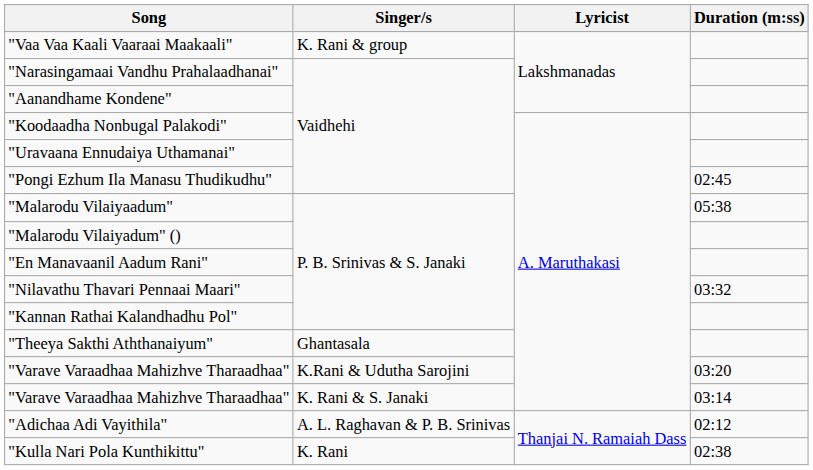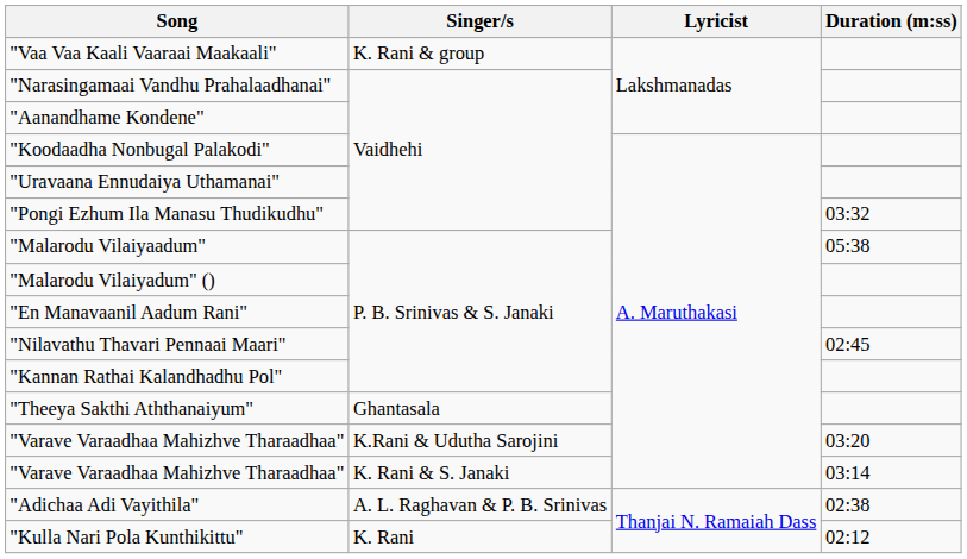"Pongi Ezhum Ila Manasu Thudikudhu" | Duration (m:ss): 02:45 -> 03:32
"Nilavathu Thavari Pennaai Maari" | Duration (m:ss): 03:32 -> 02:45
"Adichaa Adi Vayithila" | Duration (m:ss): 02:12 -> 02:38
"Kulla Nari Pola Kunthikittu" | Duration (m:ss): 02:38 -> 02:12
